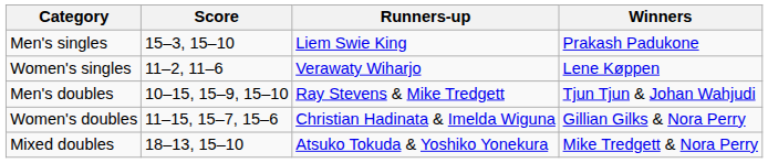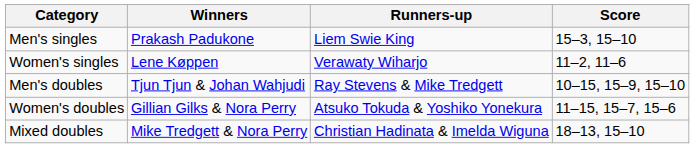columns swapped: Winners <-> Score
Women's doubles | Runners-up: Christian Hadinata & Imelda Wiguna -> Atsuko Tokuda & Yoshiko Yonekura
Mixed doubles | Runners-up: Atsuko Tokuda & Yoshiko Yonekura -> Christian Hadinata & Imelda Wiguna
